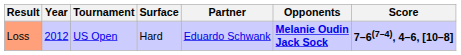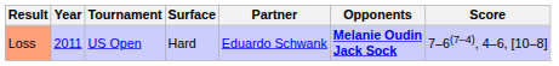Loss | Year: 2012 -> 2011
Loss | Score: bold -> normal
